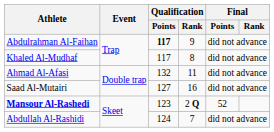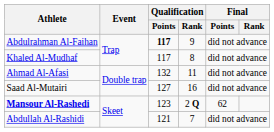Mansour Al-Rashedi | Final / Points: 52 -> 62
Abdullah Al-Rashidi | Qualification / Points: 124 -> 121
